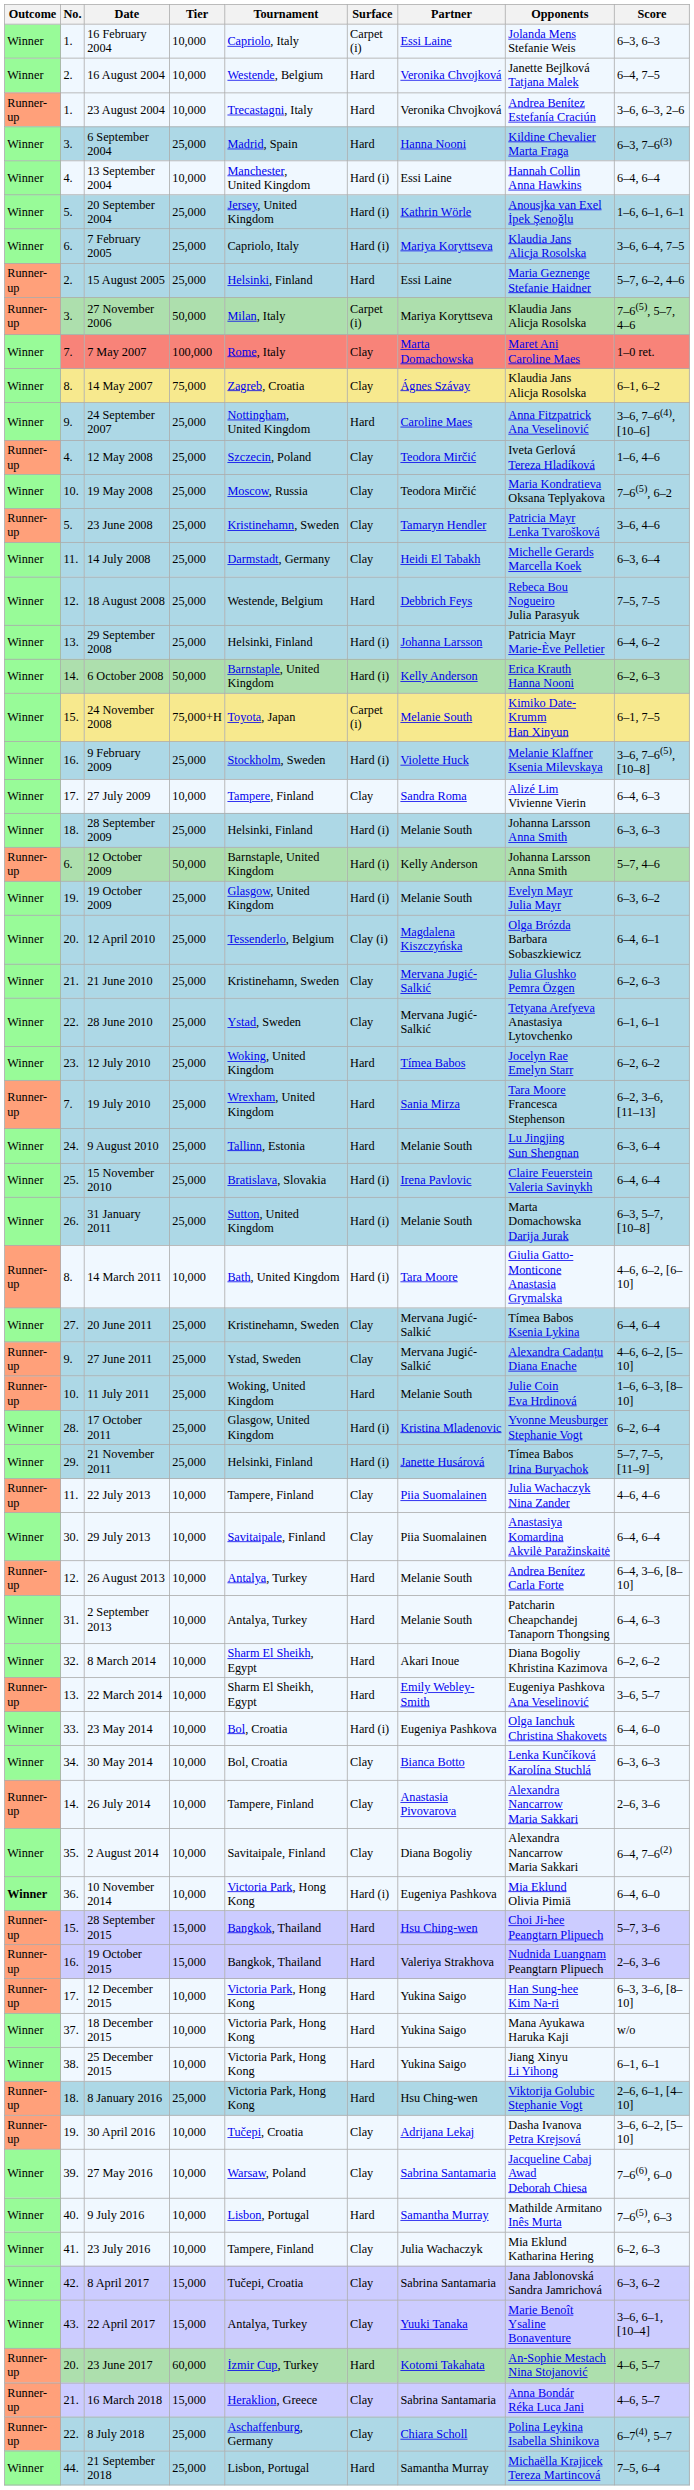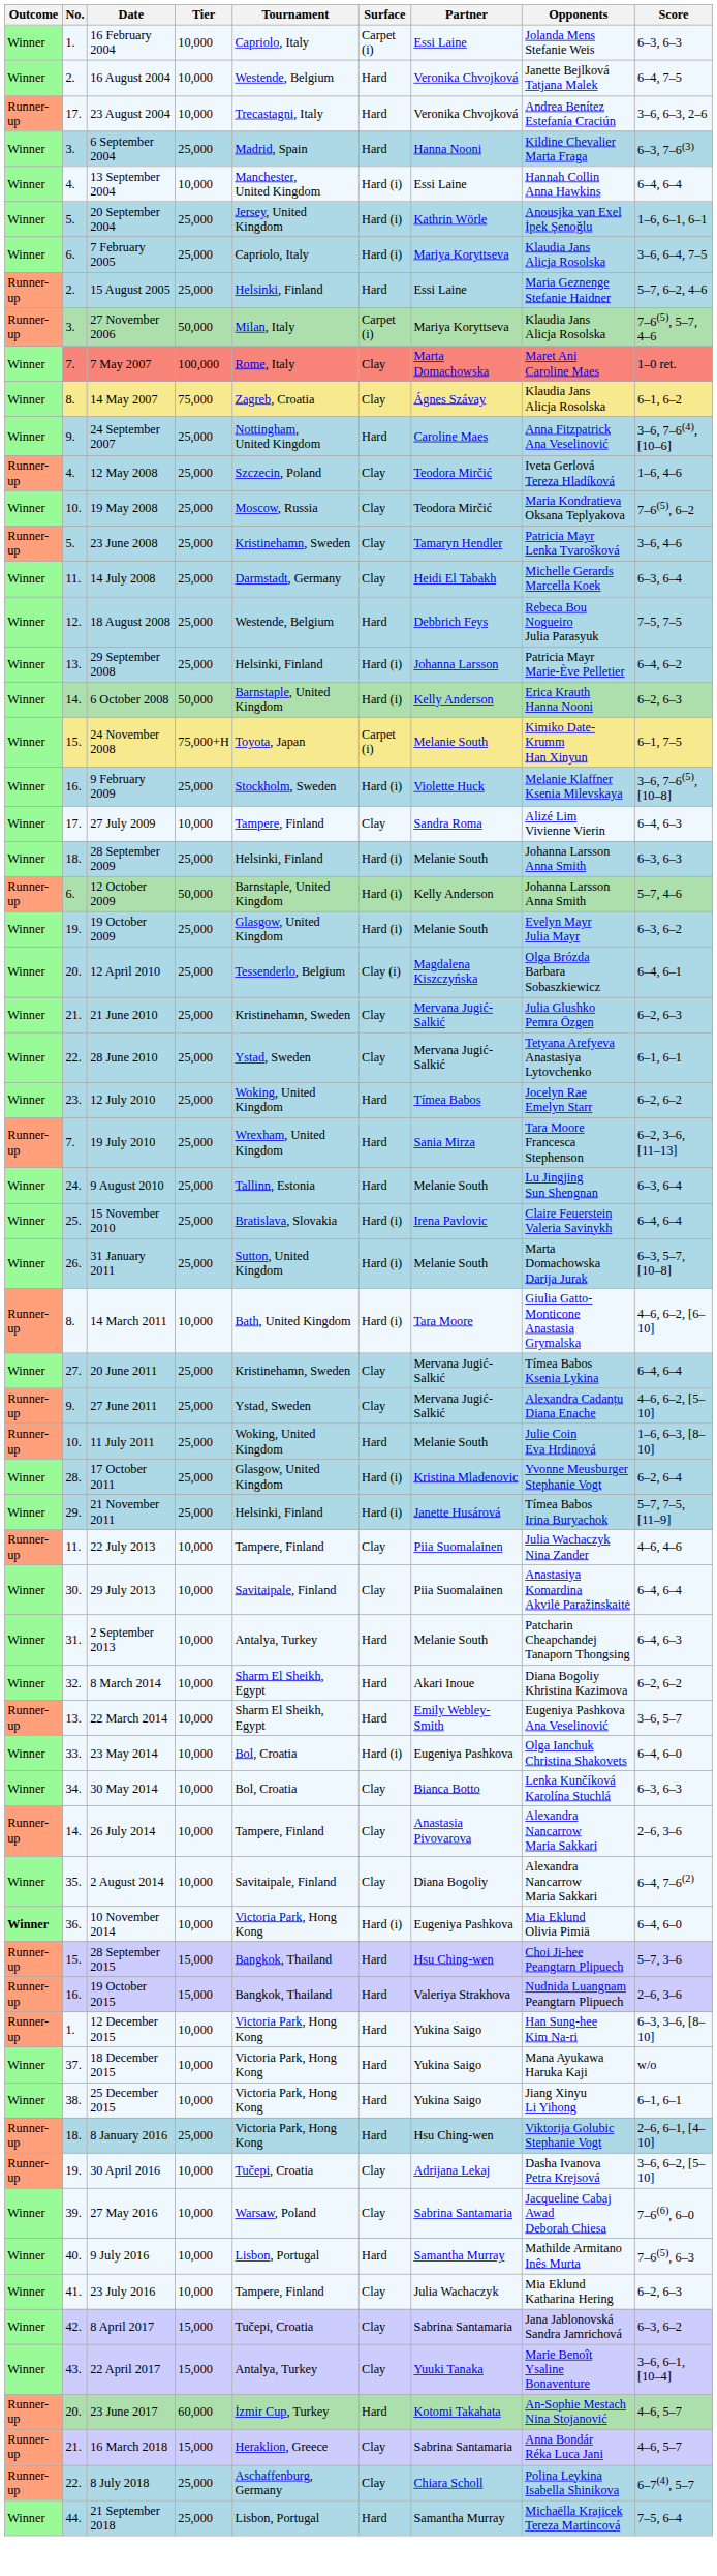23 August 2004 | No.: 1. -> 17.
- row: Runner-up | 12. | 26 August 2013 | 10,000 | Antalya, Turkey | Hard | Melanie South | Andrea Benítez Carla Forte | 6–4, 3–6, [8–10]
12 December 2015 | No.: 17. -> 1.
